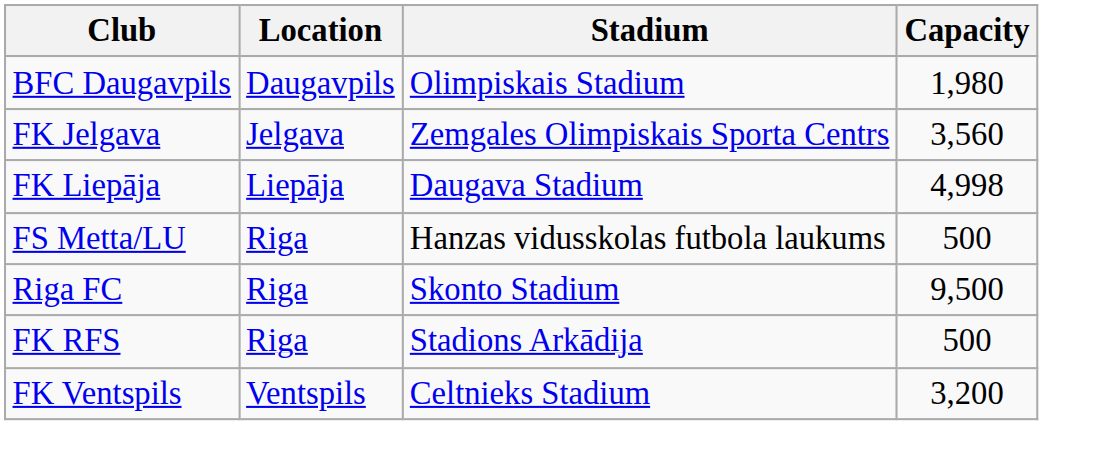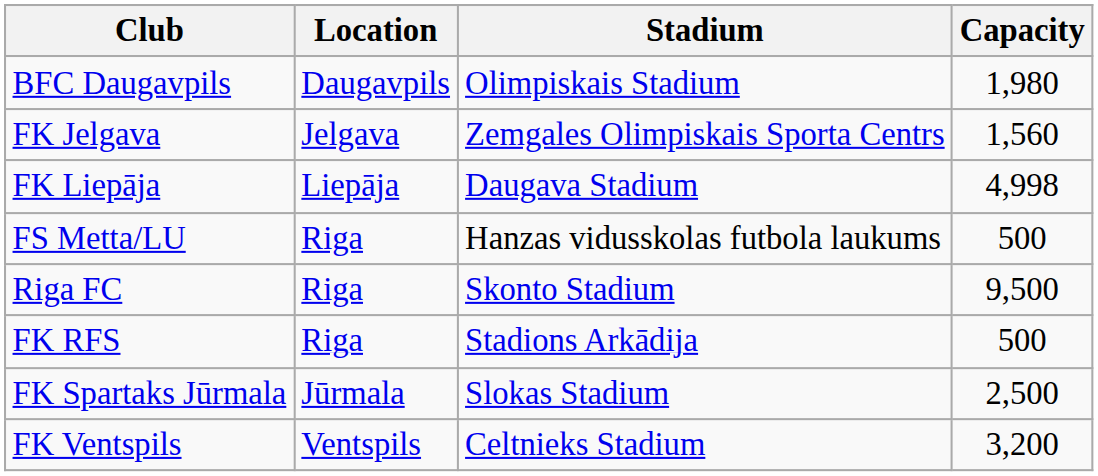FK Jelgava | Capacity: 3,560 -> 1,560
+ row: FK Spartaks Jūrmala | Jūrmala | Slokas Stadium | 2,500
